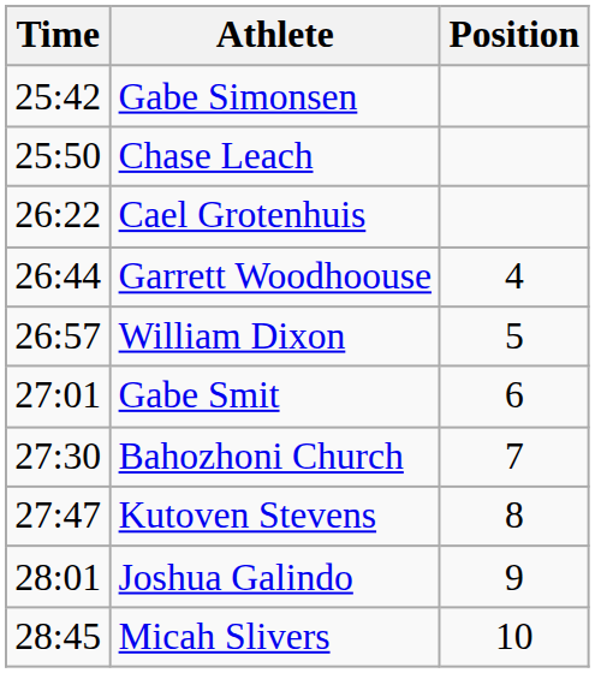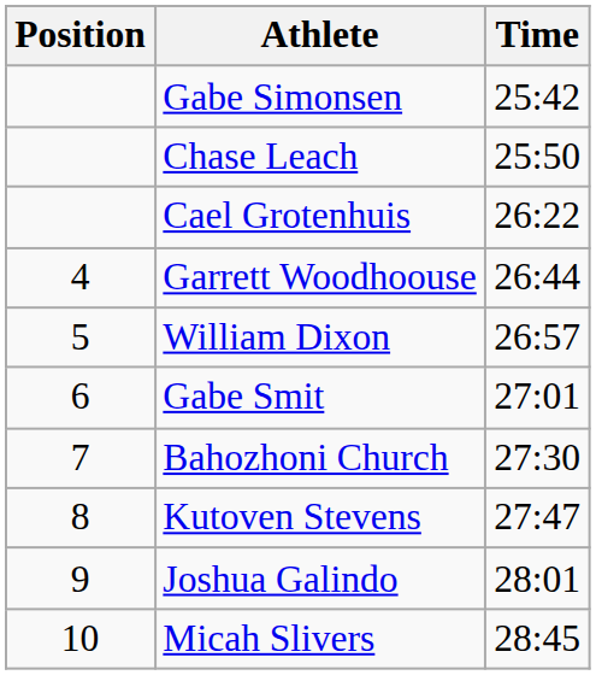columns swapped: Position <-> Time
